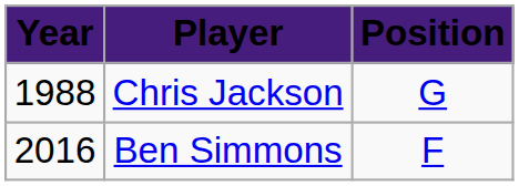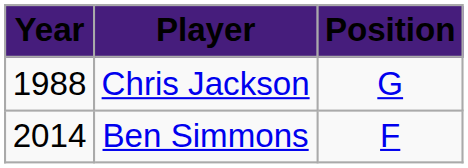Ben Simmons | Year: 2016 -> 2014
